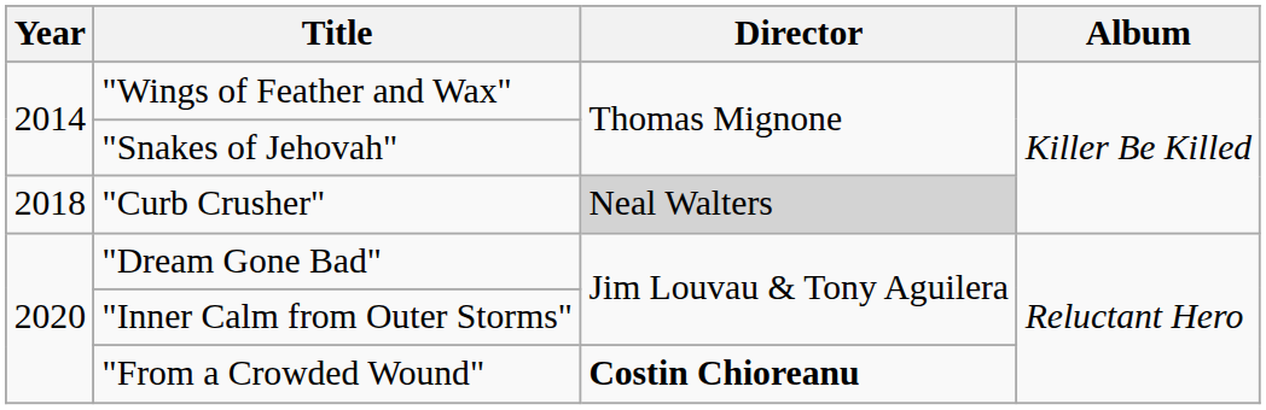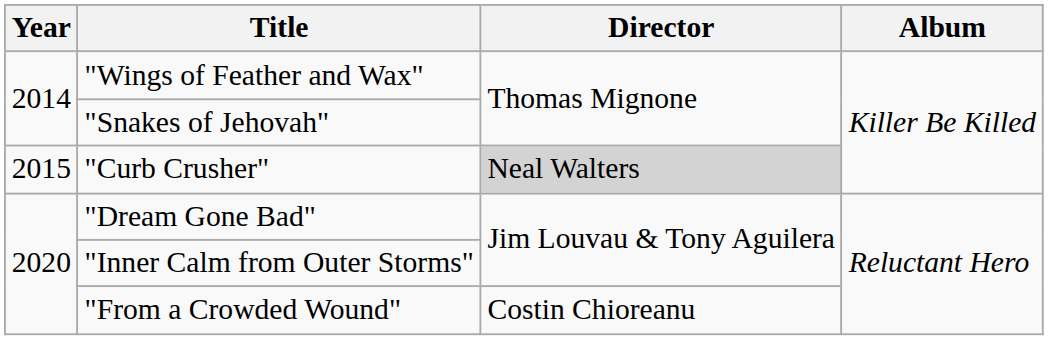"Curb Crusher" | Year: 2018 -> 2015
"From a Crowded Wound" | Director: bold -> normal
